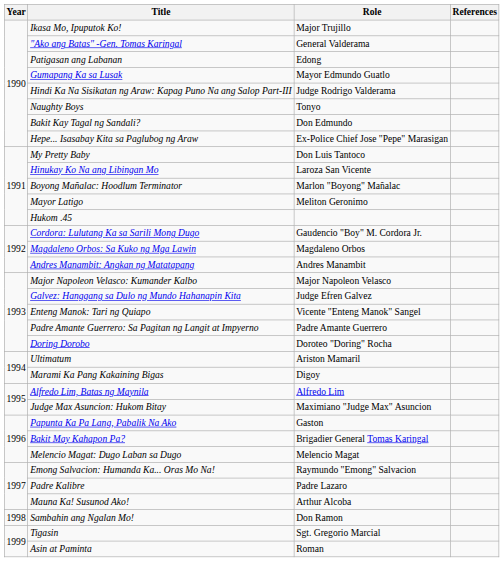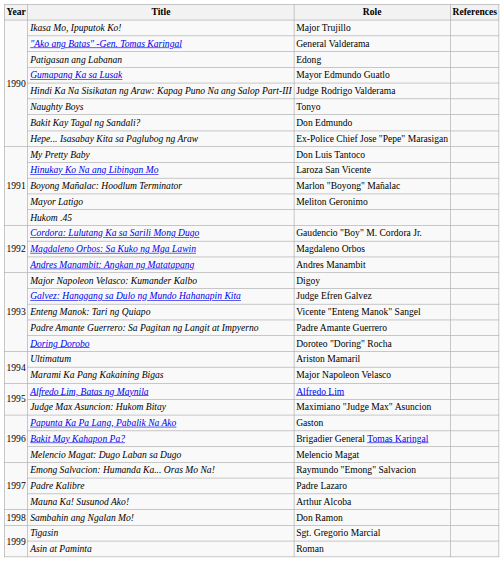Major Napoleon Velasco: Kumander Kalbo | Role: Major Napoleon Velasco -> Digoy
Marami Ka Pang Kakaining Bigas | Role: Digoy -> Major Napoleon Velasco
